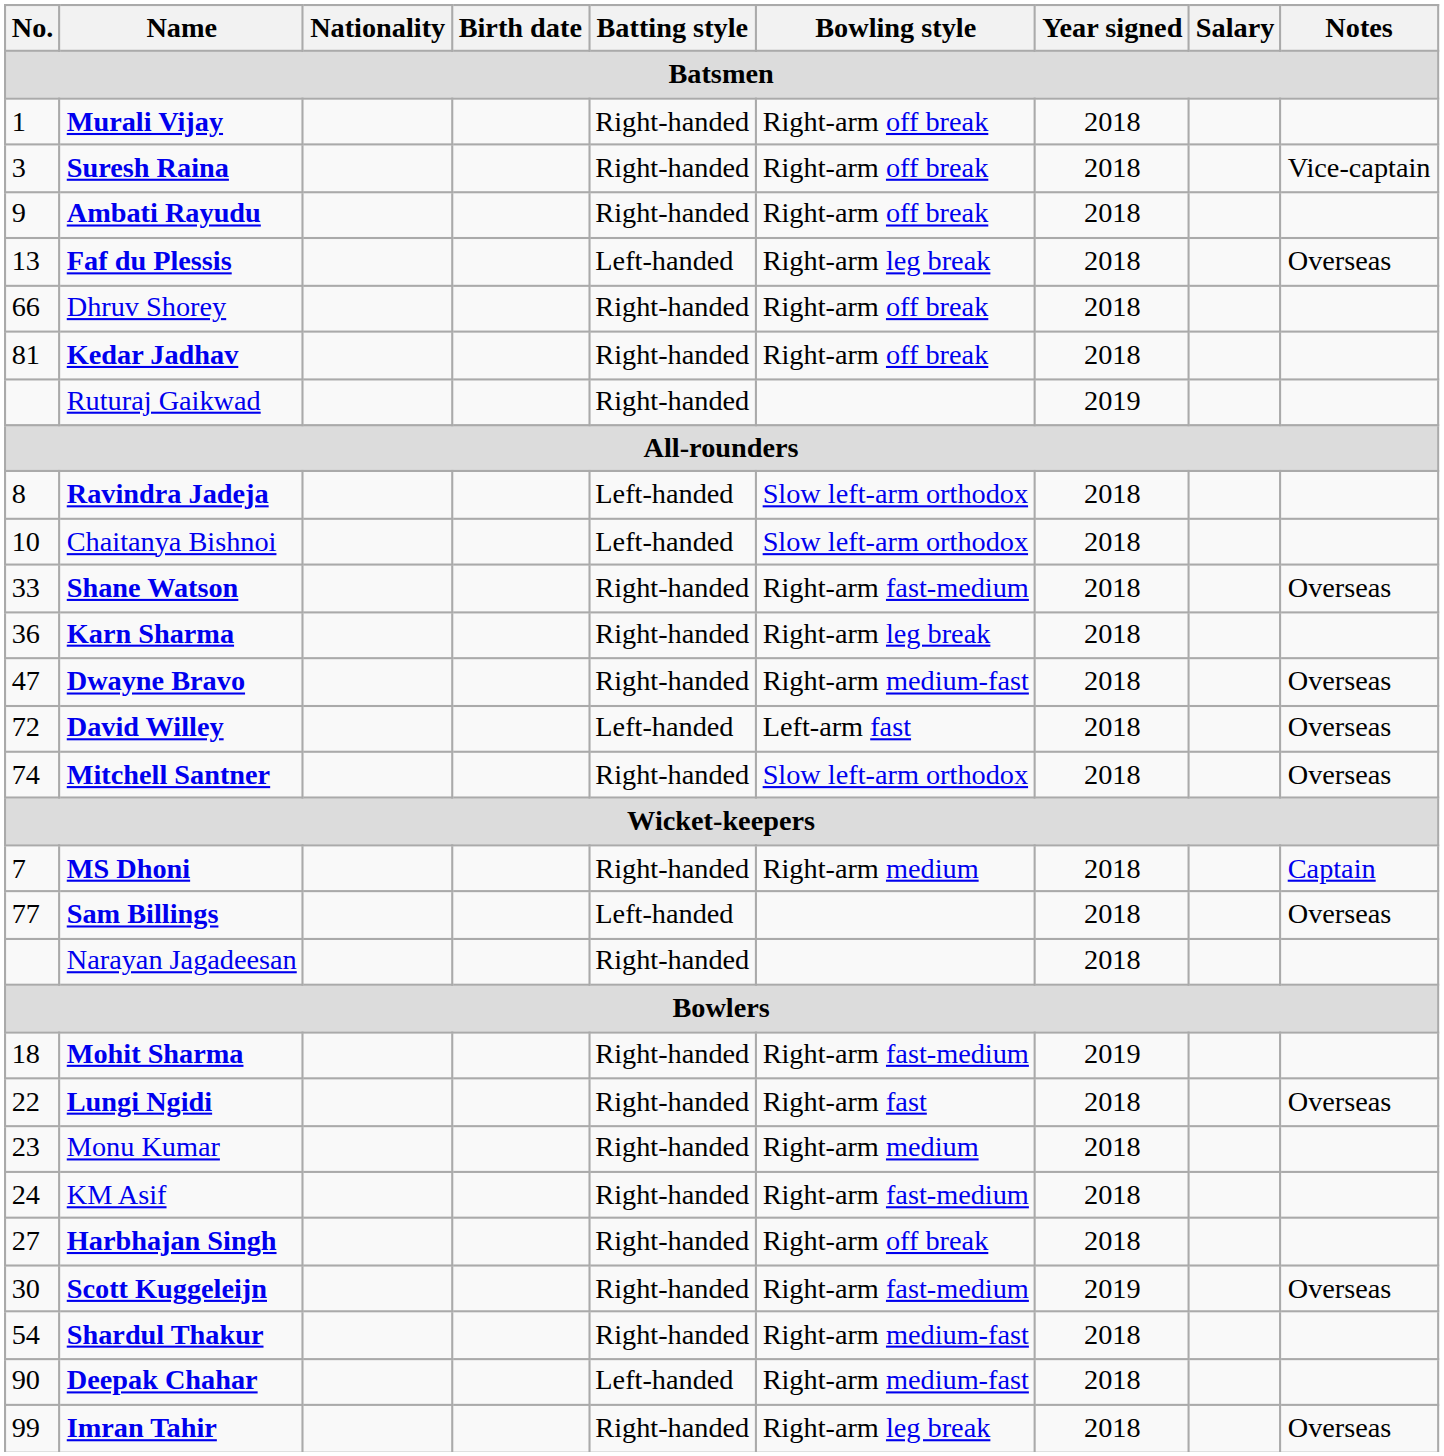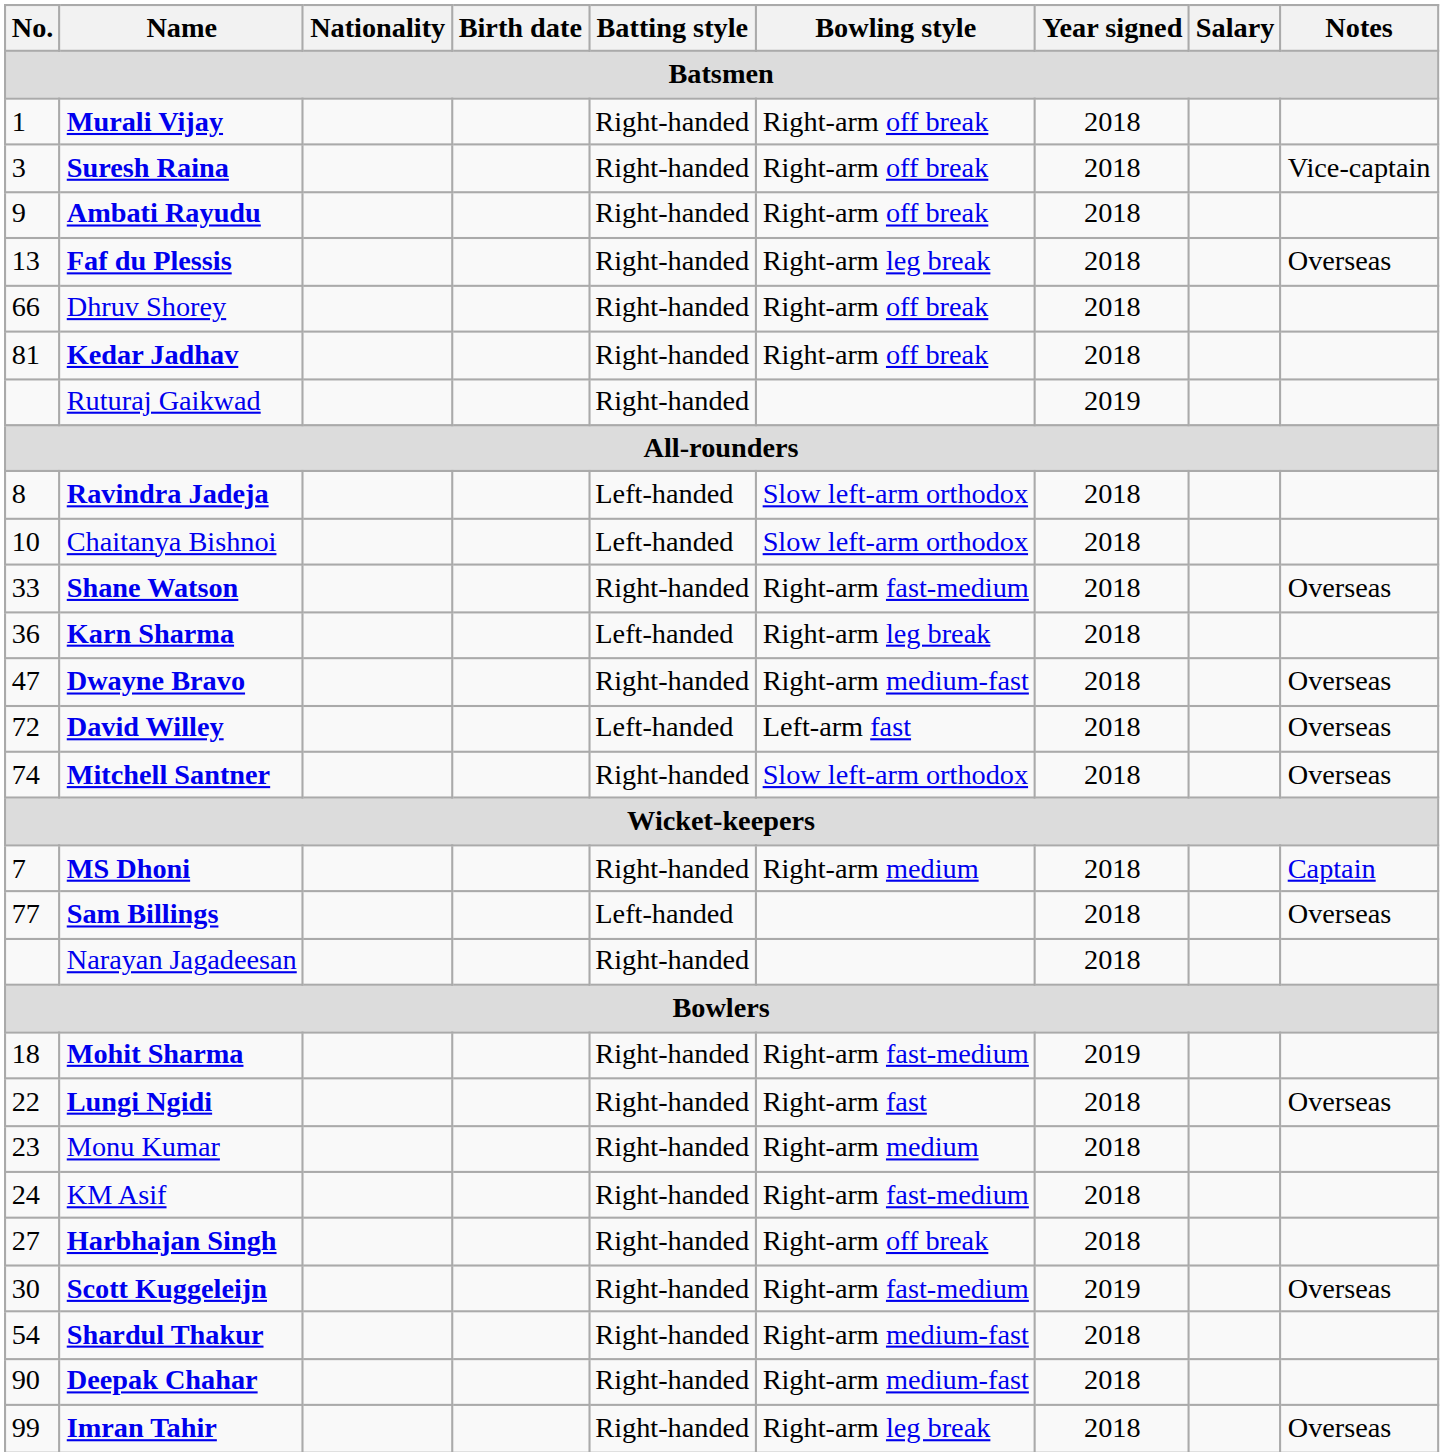Faf du Plessis | Batting style: Left-handed -> Right-handed
Karn Sharma | Batting style: Right-handed -> Left-handed
Deepak Chahar | Batting style: Left-handed -> Right-handed
